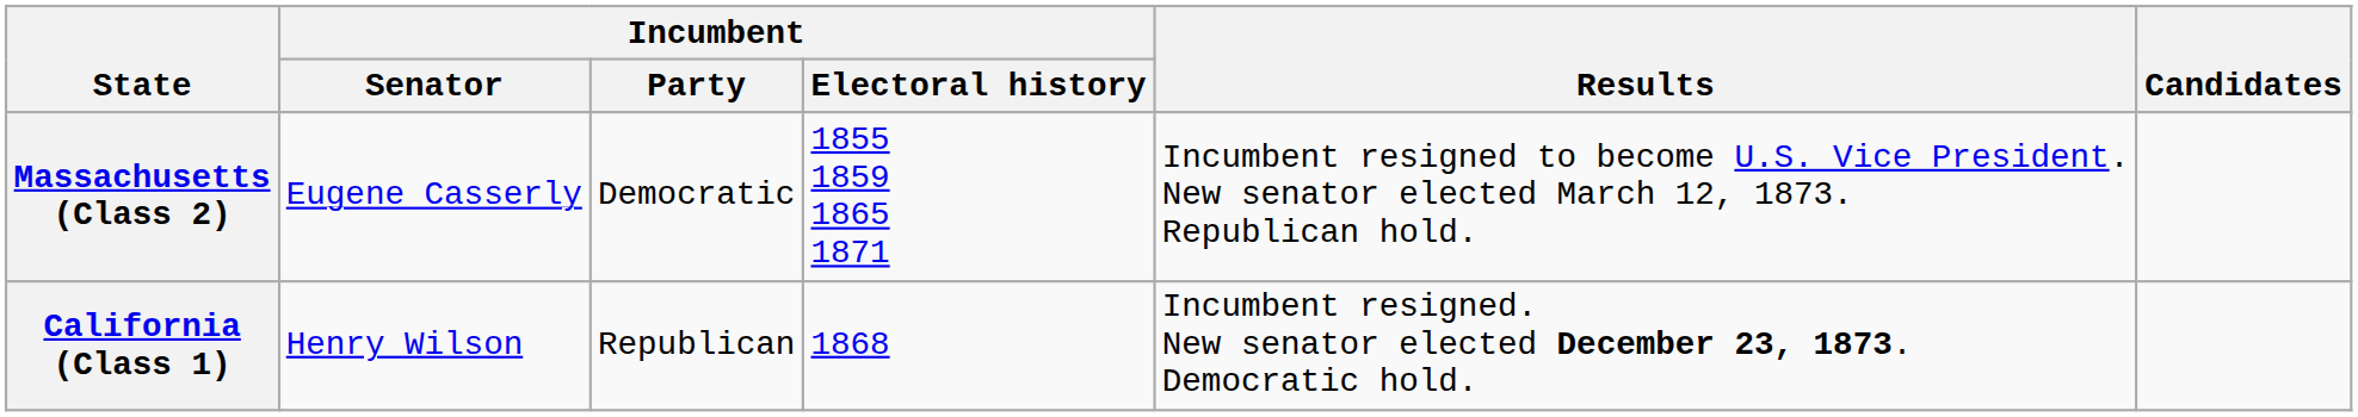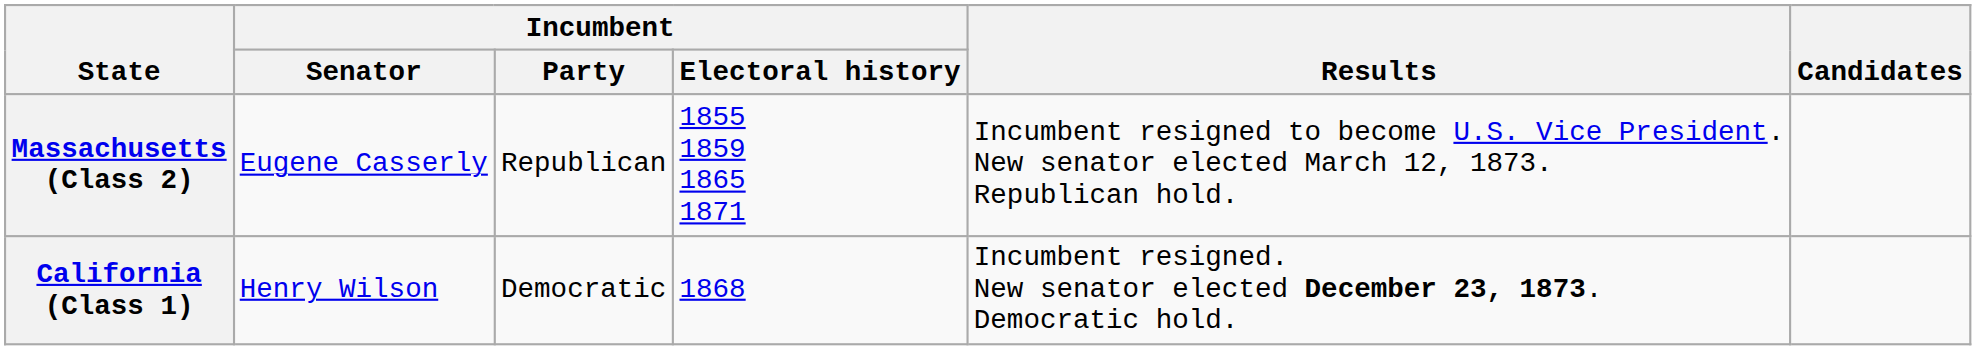Massachusetts (Class 2) | Incumbent / Party: Democratic -> Republican
California (Class 1) | Incumbent / Party: Republican -> Democratic
